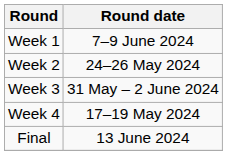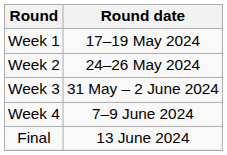Week 1 | Round date: 7–9 June 2024 -> 17–19 May 2024
Week 4 | Round date: 17–19 May 2024 -> 7–9 June 2024
